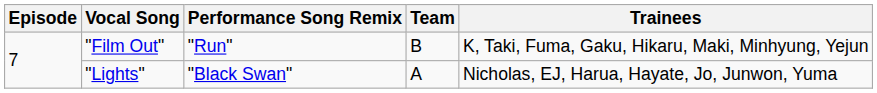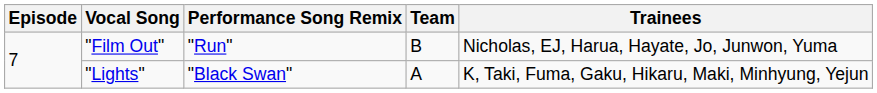"Film Out" | Trainees: K, Taki, Fuma, Gaku, Hikaru, Maki, Minhyung, Yejun -> Nicholas, EJ, Harua, Hayate, Jo, Junwon, Yuma
"Lights" | Trainees: Nicholas, EJ, Harua, Hayate, Jo, Junwon, Yuma -> K, Taki, Fuma, Gaku, Hikaru, Maki, Minhyung, Yejun
